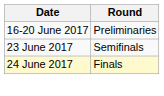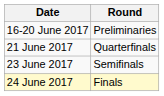+ row: 21 June 2017 | Quarterfinals
